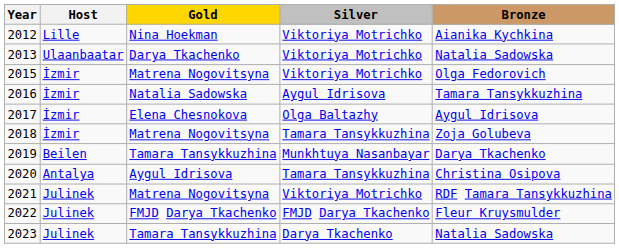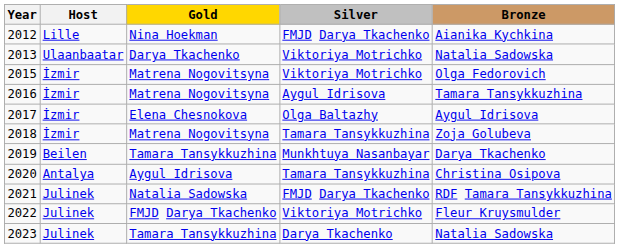2012 | Silver: Viktoriya Motrichko -> FMJD Darya Tkachenko
2016 | Gold: Natalia Sadowska -> Matrena Nogovitsyna
2021 | Gold: Matrena Nogovitsyna -> Natalia Sadowska
2021 | Silver: Viktoriya Motrichko -> FMJD Darya Tkachenko
2022 | Silver: FMJD Darya Tkachenko -> Viktoriya Motrichko
